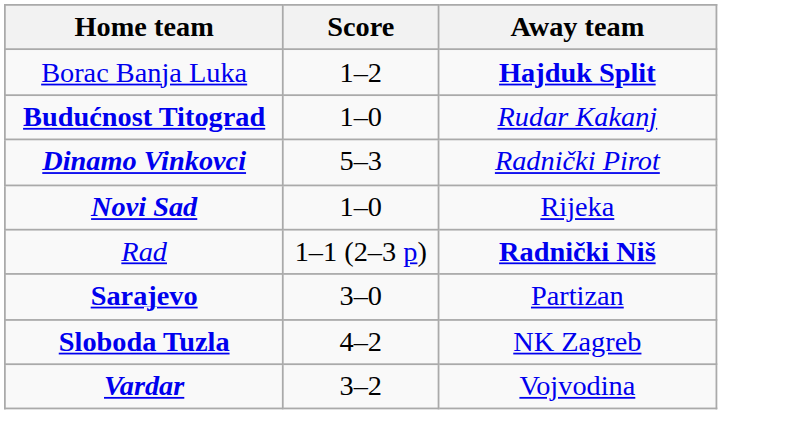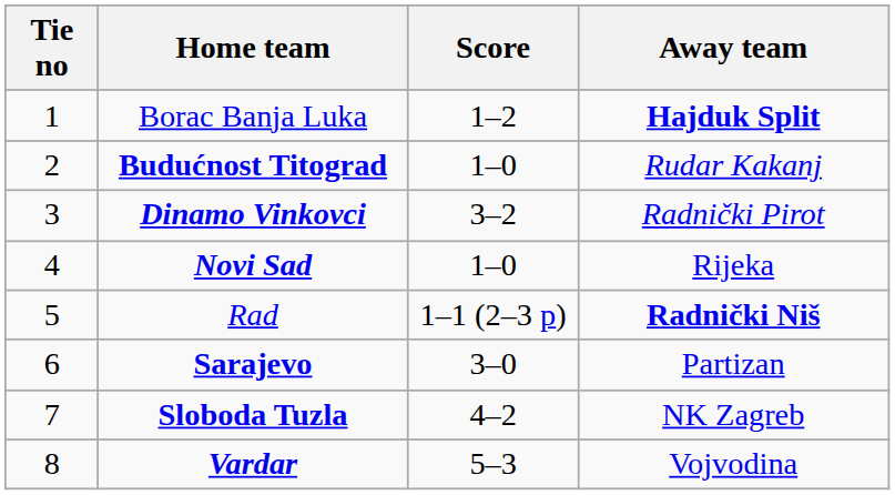+ column: Tie no | 1 | 2 | 3 | 4 | 5 | 6 | 7 | 8
Dinamo Vinkovci | Score: 5–3 -> 3–2
Vardar | Score: 3–2 -> 5–3
